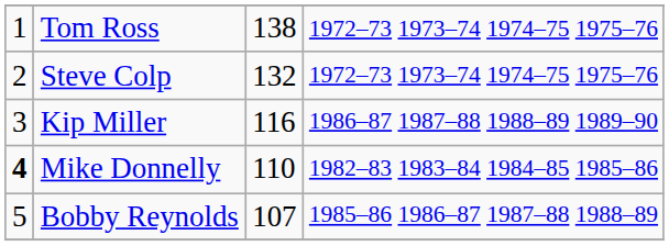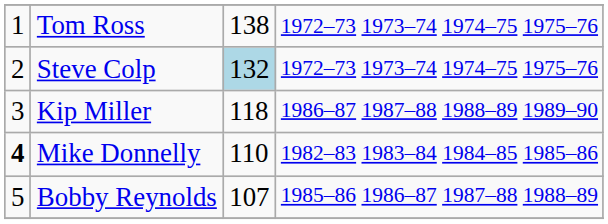Steve Colp | column 3: no background -> lightblue background
Kip Miller | column 3: 116 -> 118
